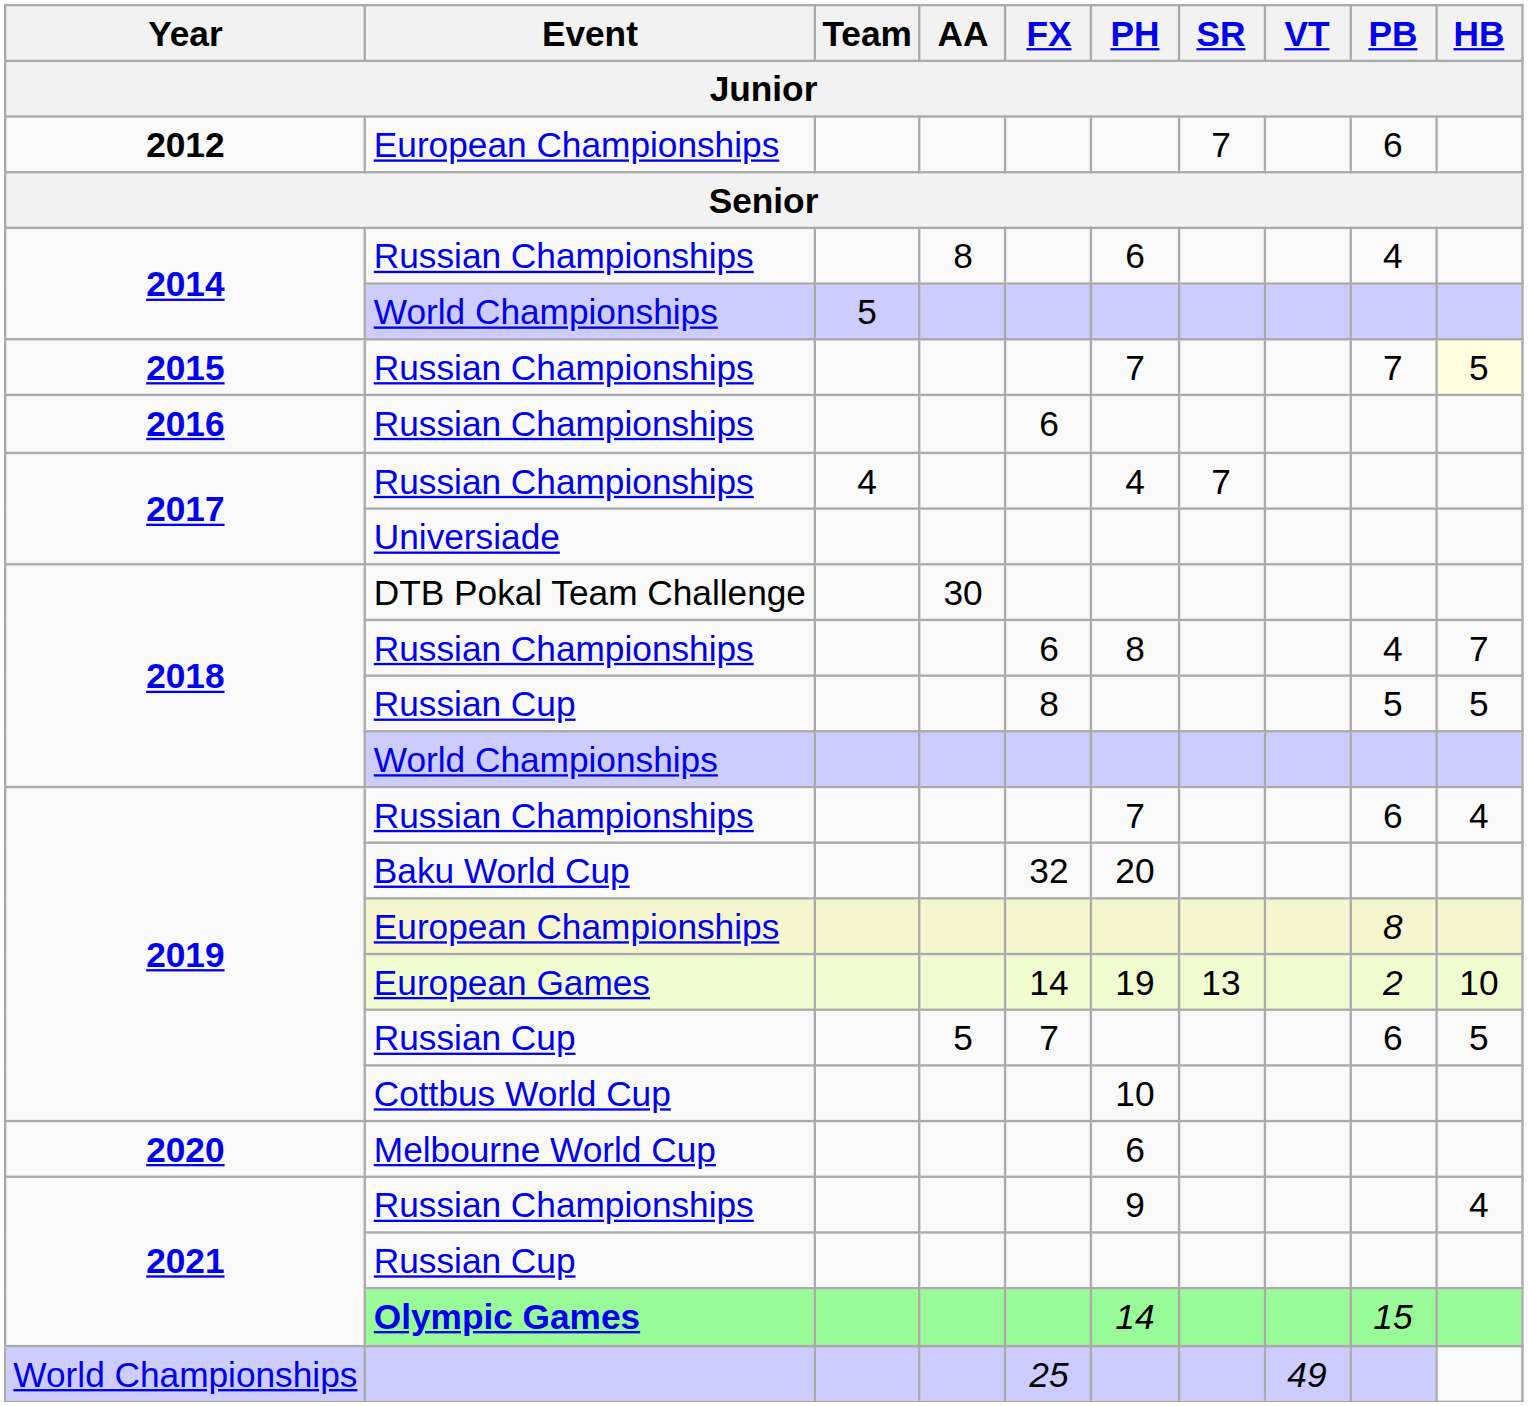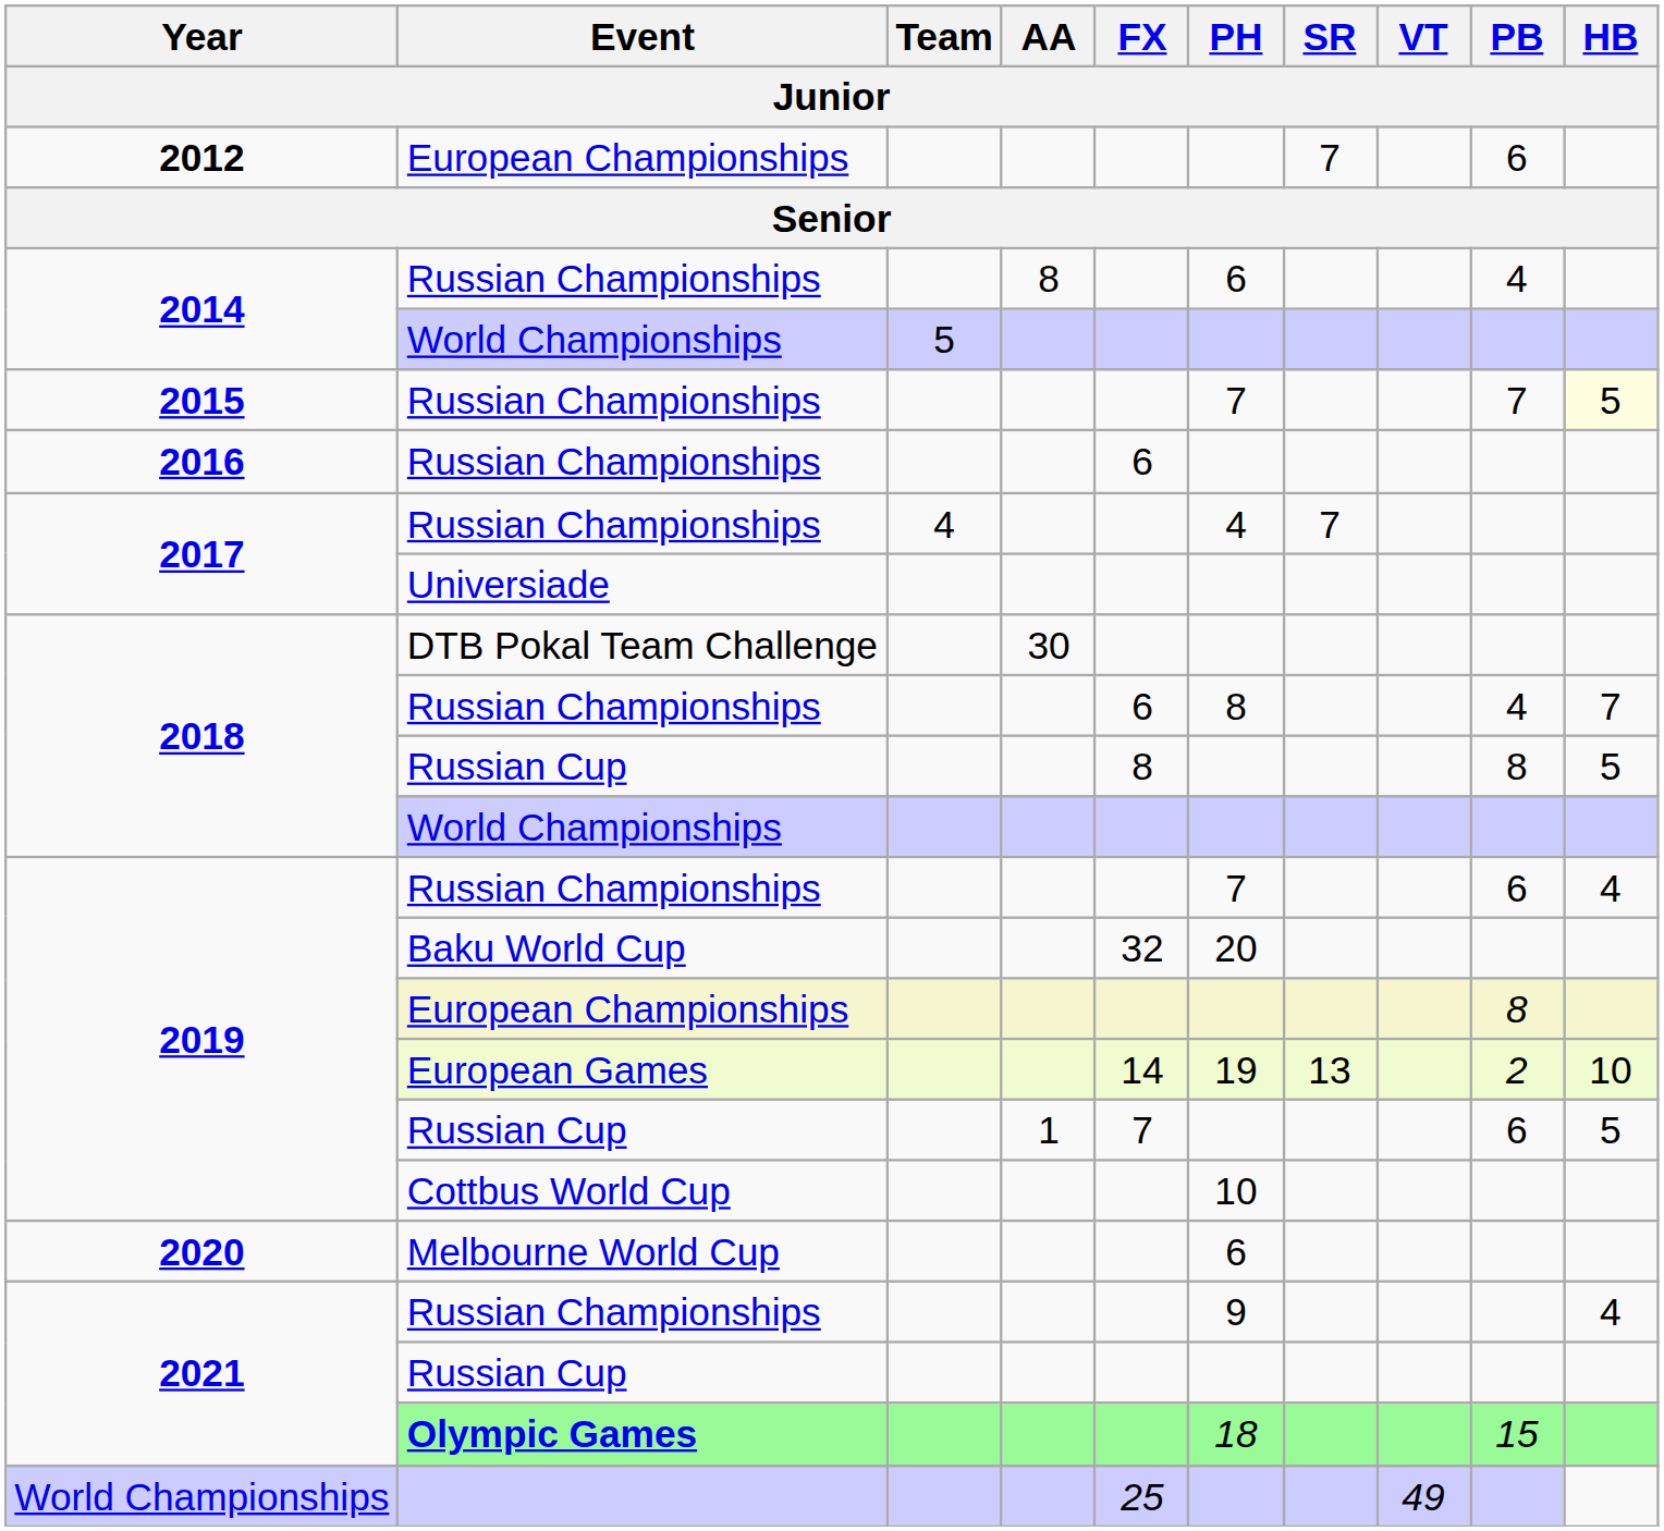2018 / Russian Cup | PB: 5 -> 8
2019 / Russian Cup | AA: 5 -> 1
Olympic Games | PH: 14 -> 18
